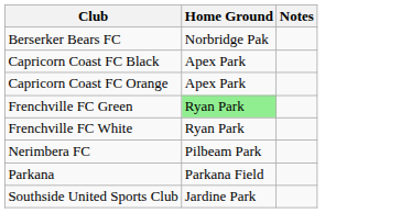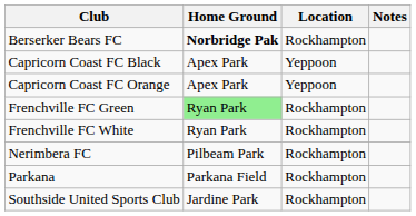+ column: Location | Rockhampton | Yeppoon | Yeppoon | Rockhampton | Rockhampton | Rockhampton | Rockhampton | Rockhampton
Berserker Bears FC | Home Ground: normal -> bold
